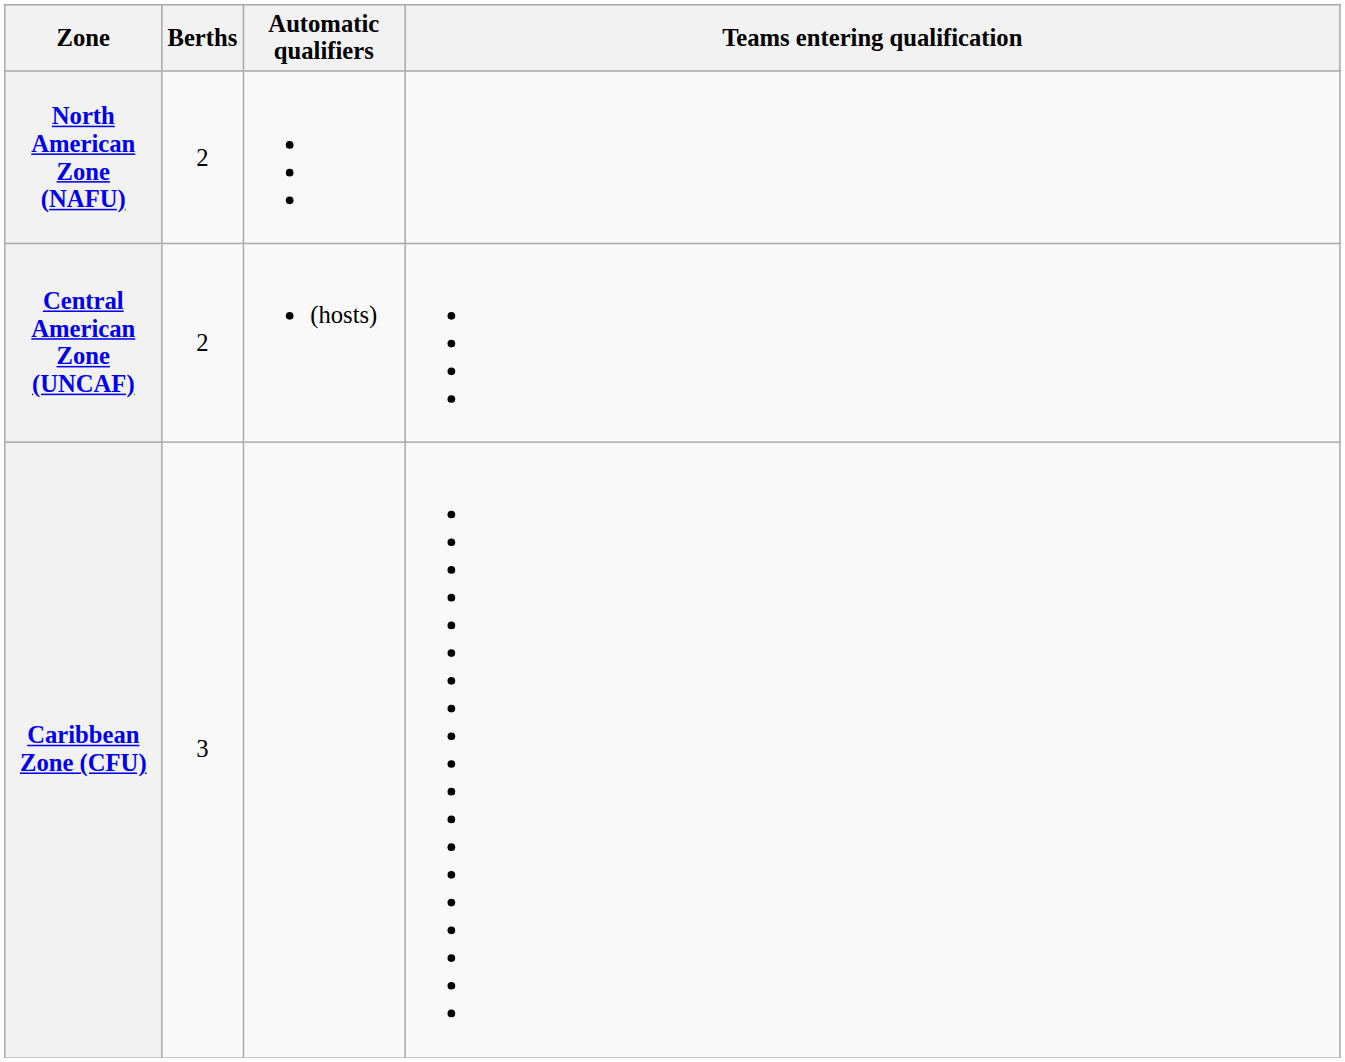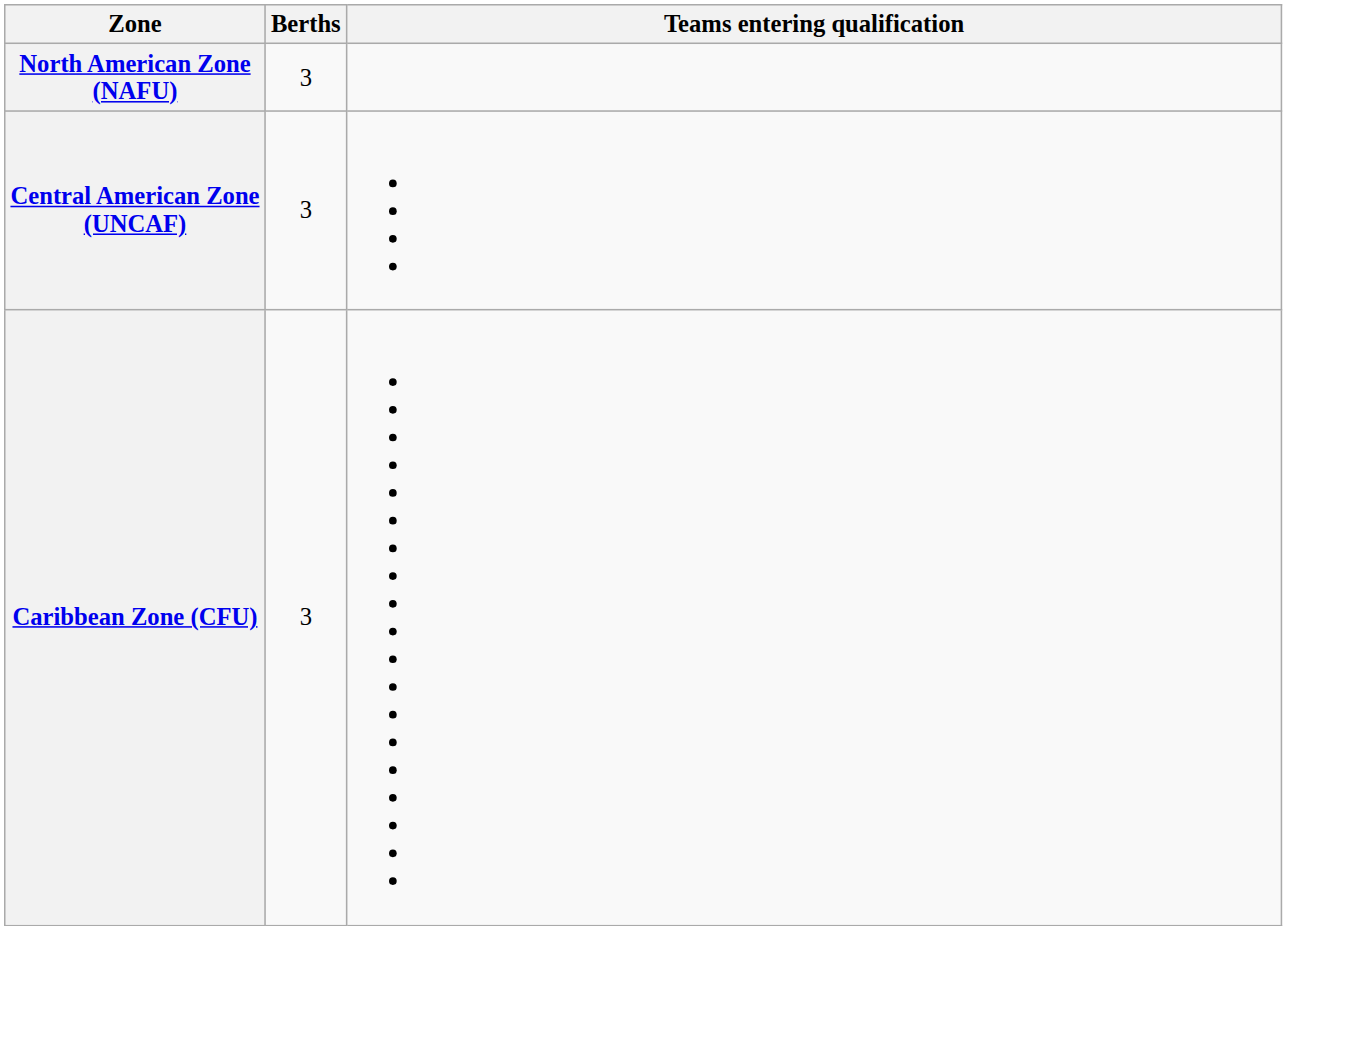- column: Automatic qualifiers | (hosts)
North American Zone (NAFU) | Berths: 2 -> 3
Central American Zone (UNCAF) | Berths: 2 -> 3
